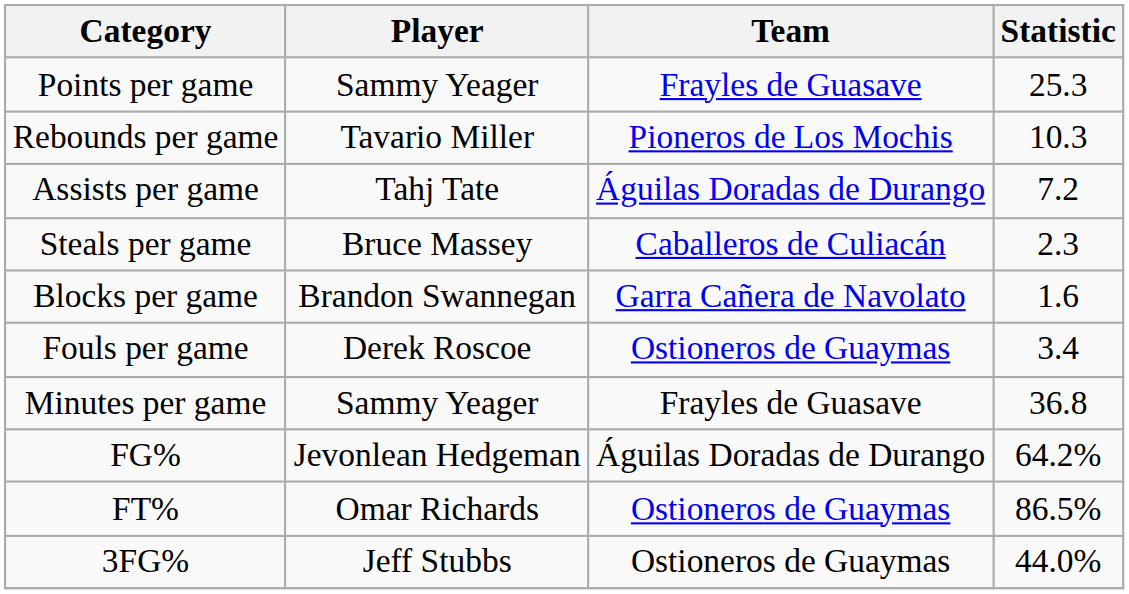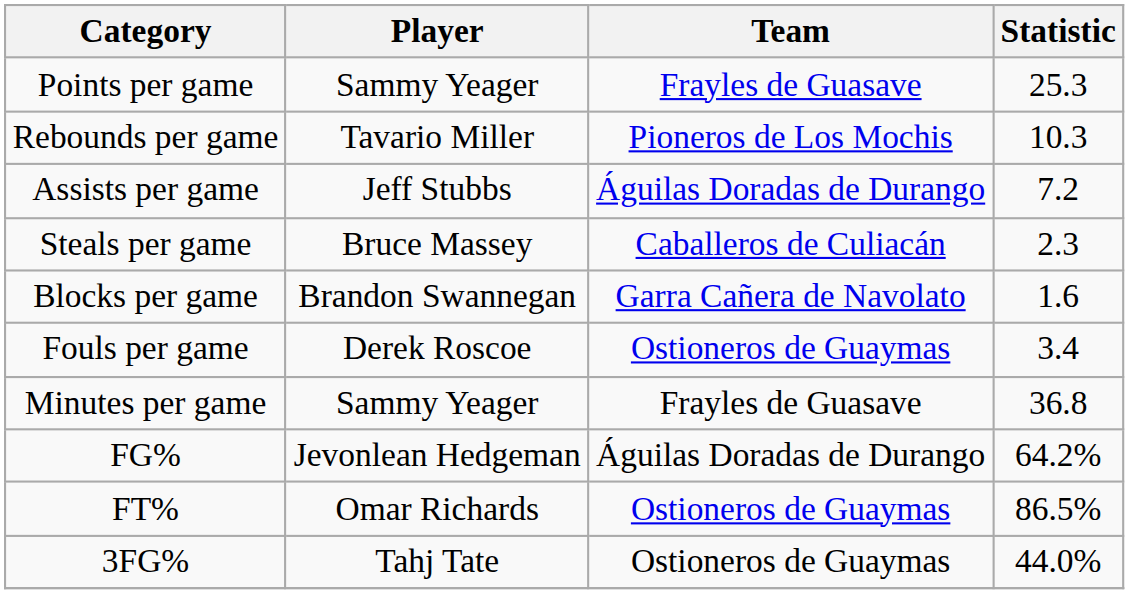Assists per game | Player: Tahj Tate -> Jeff Stubbs
3FG% | Player: Jeff Stubbs -> Tahj Tate
